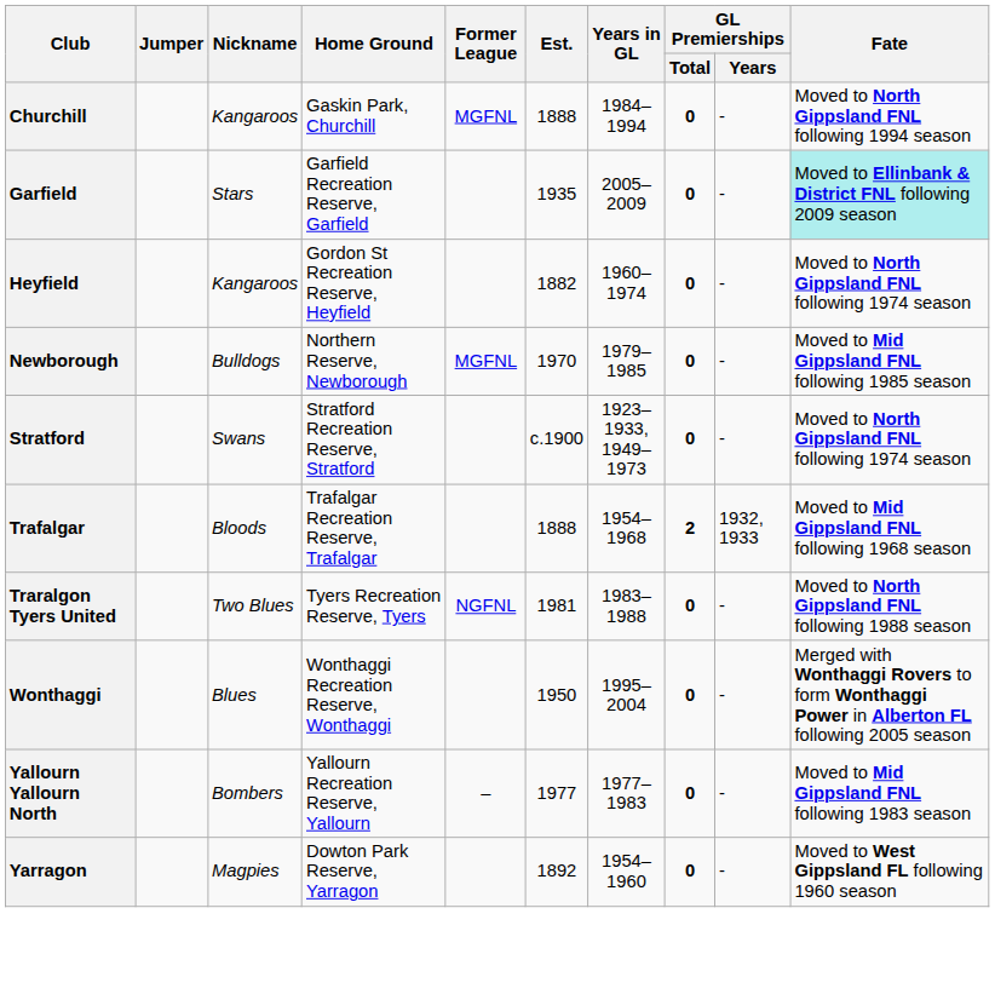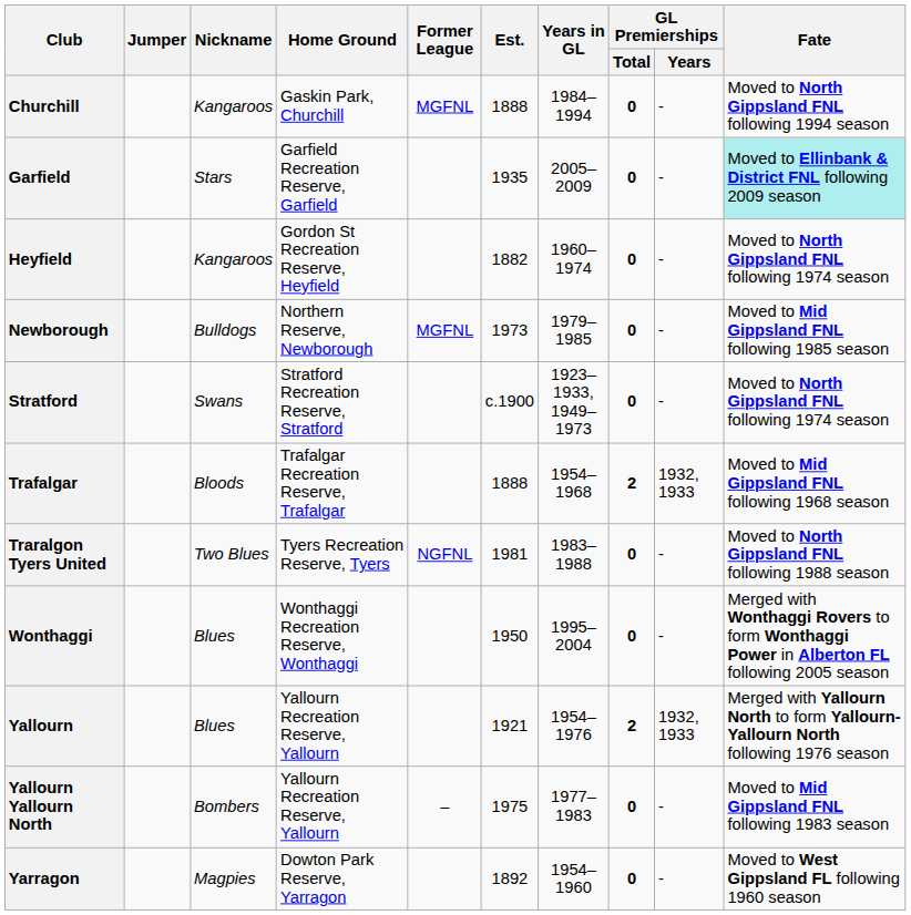Newborough | Est.: 1970 -> 1973
+ row: Yallourn | Blues | Yallourn Recreation Reserve, Yallourn | 1921 | 1954–1976 | 2 | 1932, 1933 | Merged with Yallourn North to form Yallourn-Yallourn North following 1976 season
Yallourn Yallourn North | Est.: 1977 -> 1975
